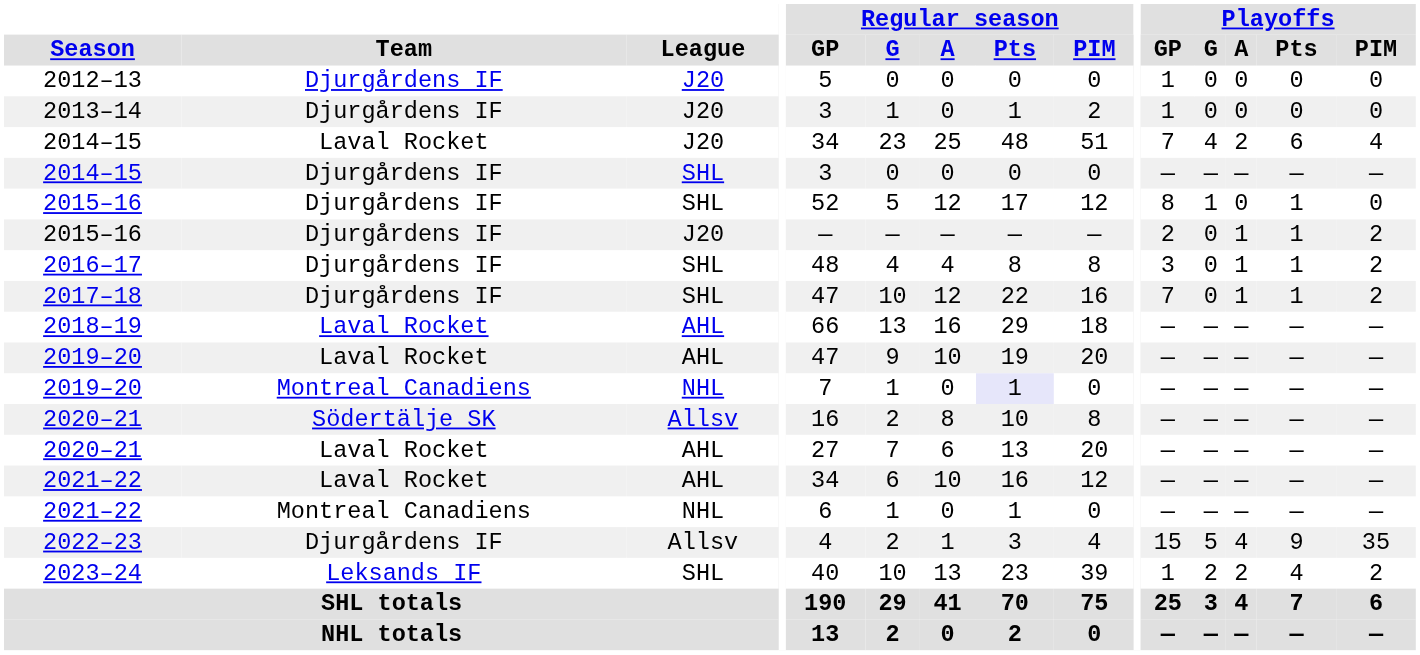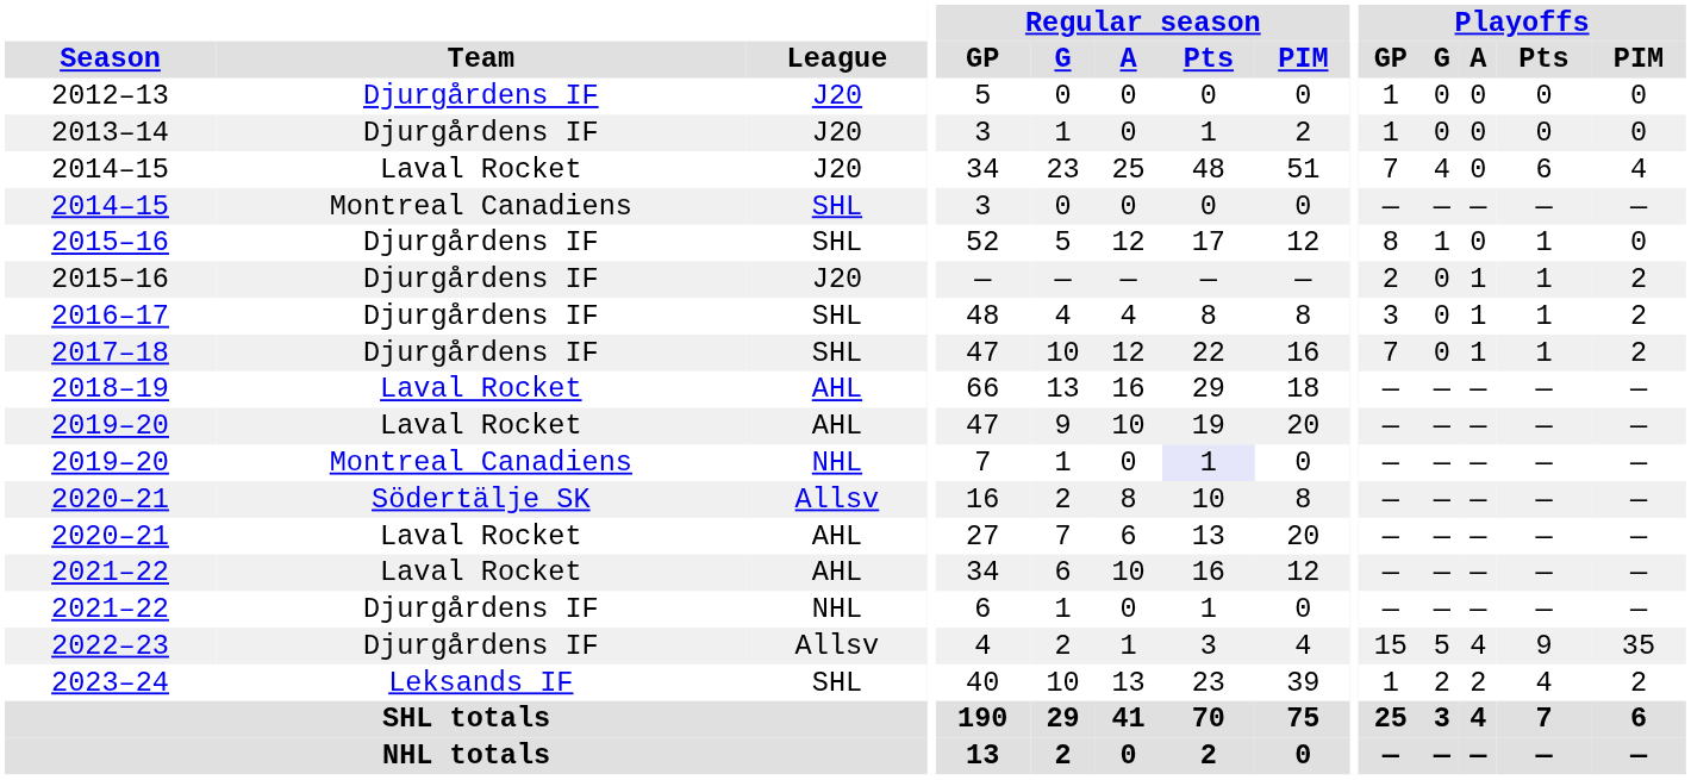2014–15 / J20 | Playoffs / A: 2 -> 0
2014–15 / SHL | Team: Djurgårdens IF -> Montreal Canadiens
2021–22 / NHL | Team: Montreal Canadiens -> Djurgårdens IF
